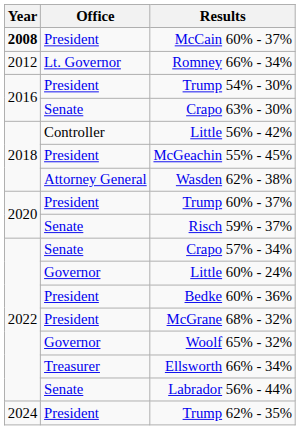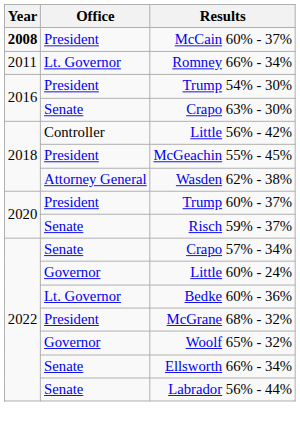Romney 66% - 34% | Year: 2012 -> 2011
Bedke 60% - 36% | Office: President -> Lt. Governor
Ellsworth 66% - 34% | Office: Treasurer -> Senate
- row: 2024 | President | Trump 62% - 35%
